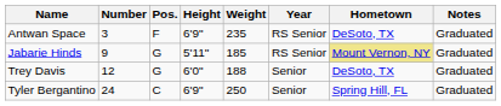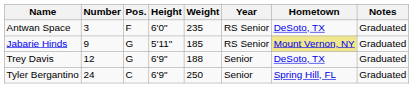Antwan Space | Height: 6'9" -> 6'0"
Trey Davis | Height: 6'0" -> 6'9"
